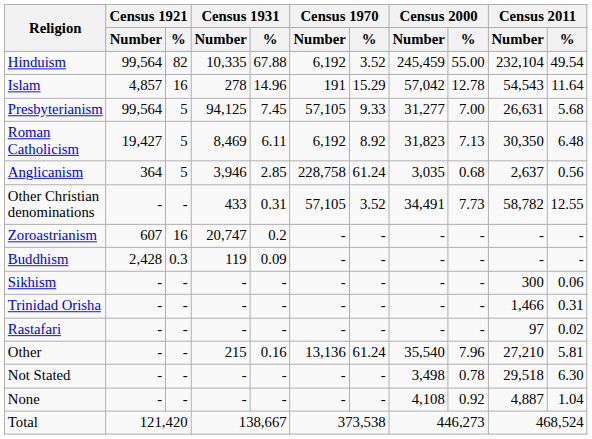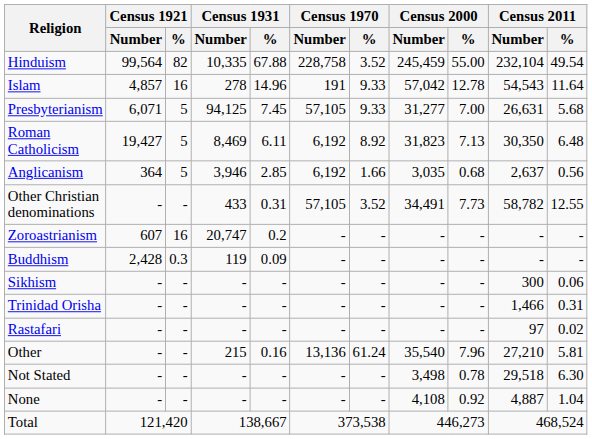Hinduism | Census 1970 / Number: 6,192 -> 228,758
Islam | Census 1970 / %: 15.29 -> 9.33
Presbyterianism | Census 1921 / Number: 99,564 -> 6,071
Anglicanism | Census 1970 / Number: 228,758 -> 6,192
Anglicanism | Census 1970 / %: 61.24 -> 1.66
